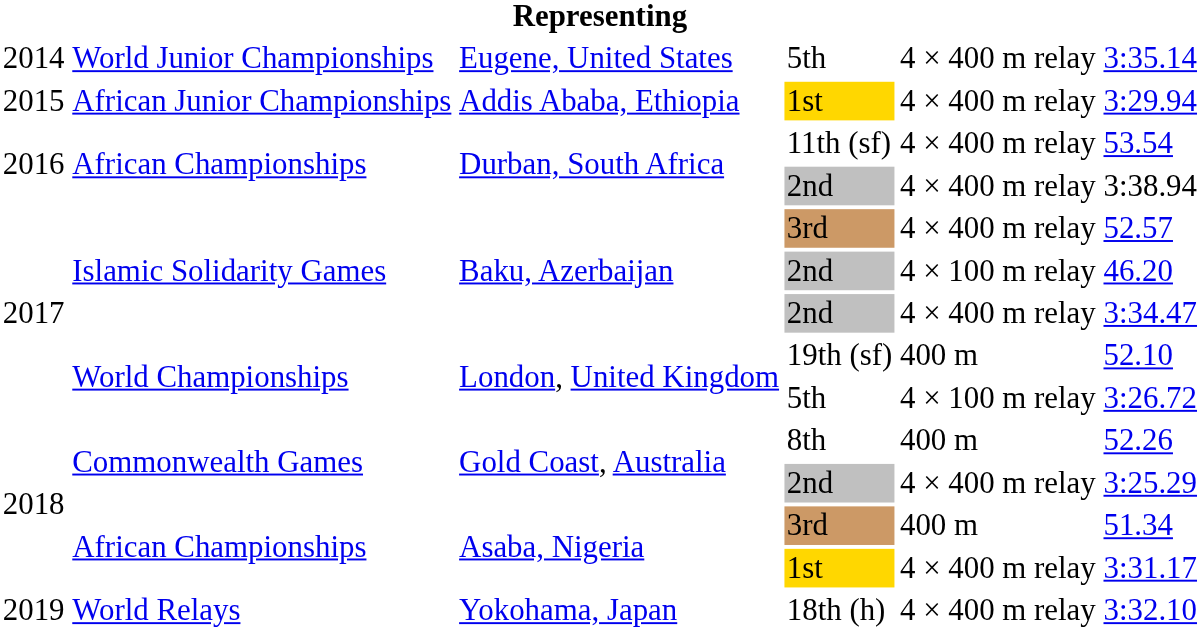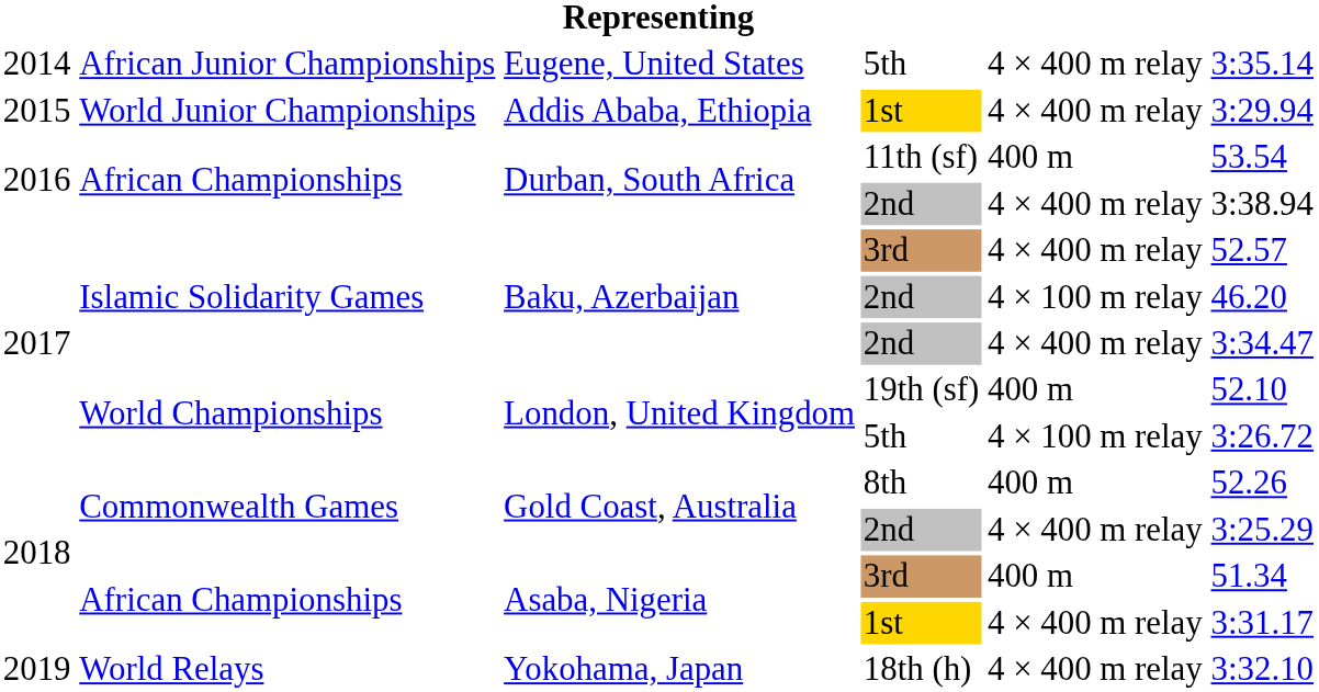Eugene, United States | column 2: World Junior Championships -> African Junior Championships
Addis Ababa, Ethiopia | column 2: African Junior Championships -> World Junior Championships
Durban, South Africa / 11th (sf) | column 5: 4 × 400 m relay -> 400 m
